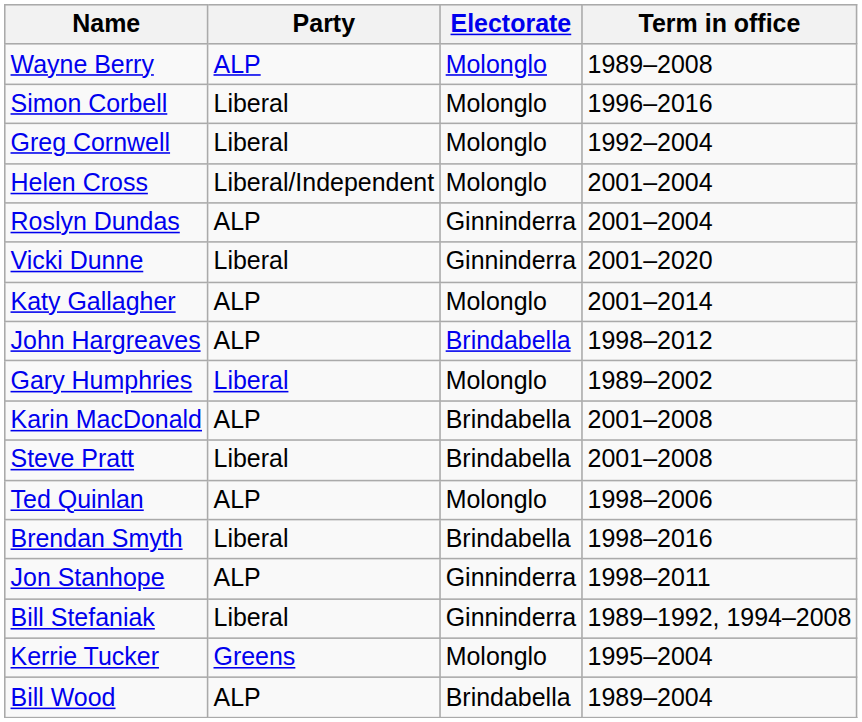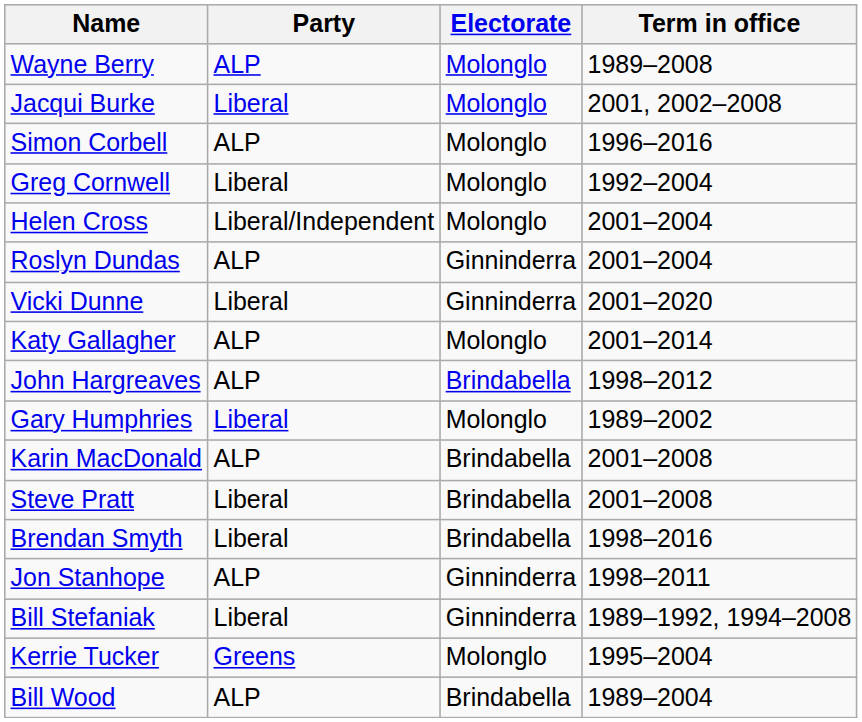+ row: Jacqui Burke | Liberal | Molonglo | 2001, 2002–2008
Simon Corbell | Party: Liberal -> ALP
- row: Ted Quinlan | ALP | Molonglo | 1998–2006
